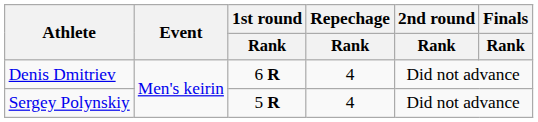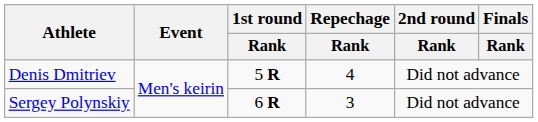Denis Dmitriev | 1st round / Rank: 6 R -> 5 R
Sergey Polynskiy | 1st round / Rank: 5 R -> 6 R
Sergey Polynskiy | Repechage / Rank: 4 -> 3
